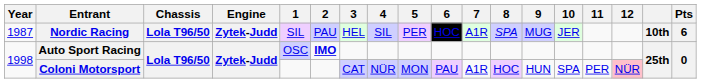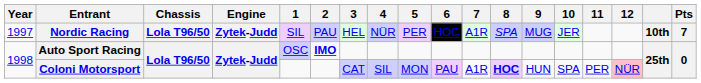Nordic Racing | Year: 1987 -> 1997
Nordic Racing | 4: SIL -> NÜR
Nordic Racing | Pts: 6 -> 7
Coloni Motorsport | 4: NÜR -> SIL
Coloni Motorsport | 8: normal -> bold
